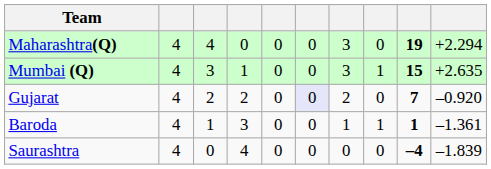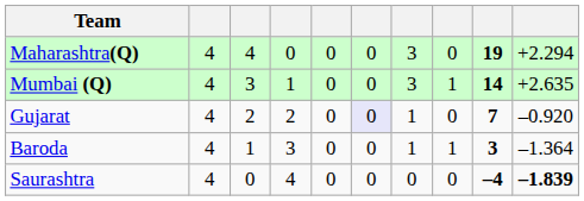Mumbai (Q) | column 9: 15 -> 14
Gujarat | column 7: 2 -> 1
Baroda | column 9: 1 -> 3
Baroda | column 10: –1.361 -> –1.364
Saurashtra | column 10: normal -> bold
